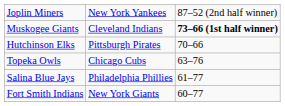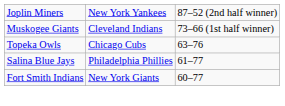Muskogee Giants | column 3: bold -> normal
- row: Hutchinson Elks | Pittsburgh Pirates | 70–66
